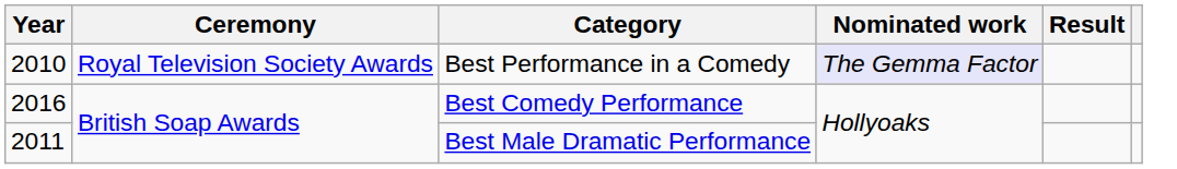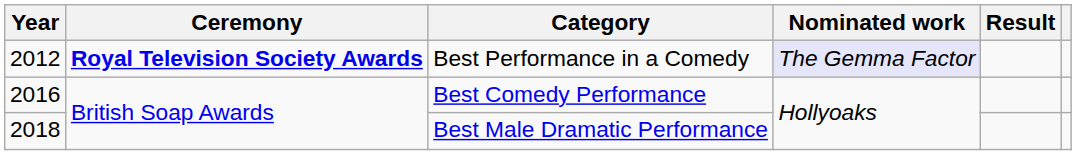Best Performance in a Comedy | Year: 2010 -> 2012
Best Performance in a Comedy | Ceremony: normal -> bold
Best Male Dramatic Performance | Year: 2011 -> 2018
